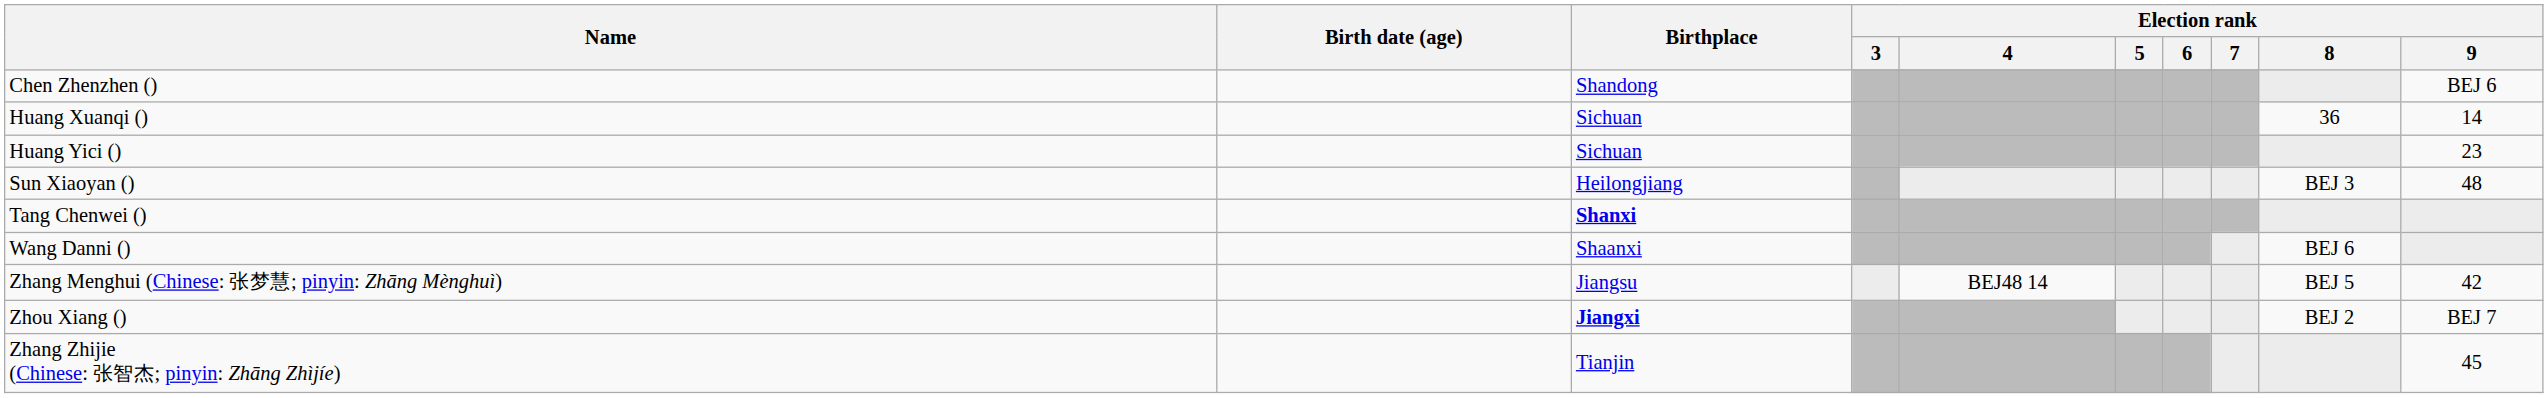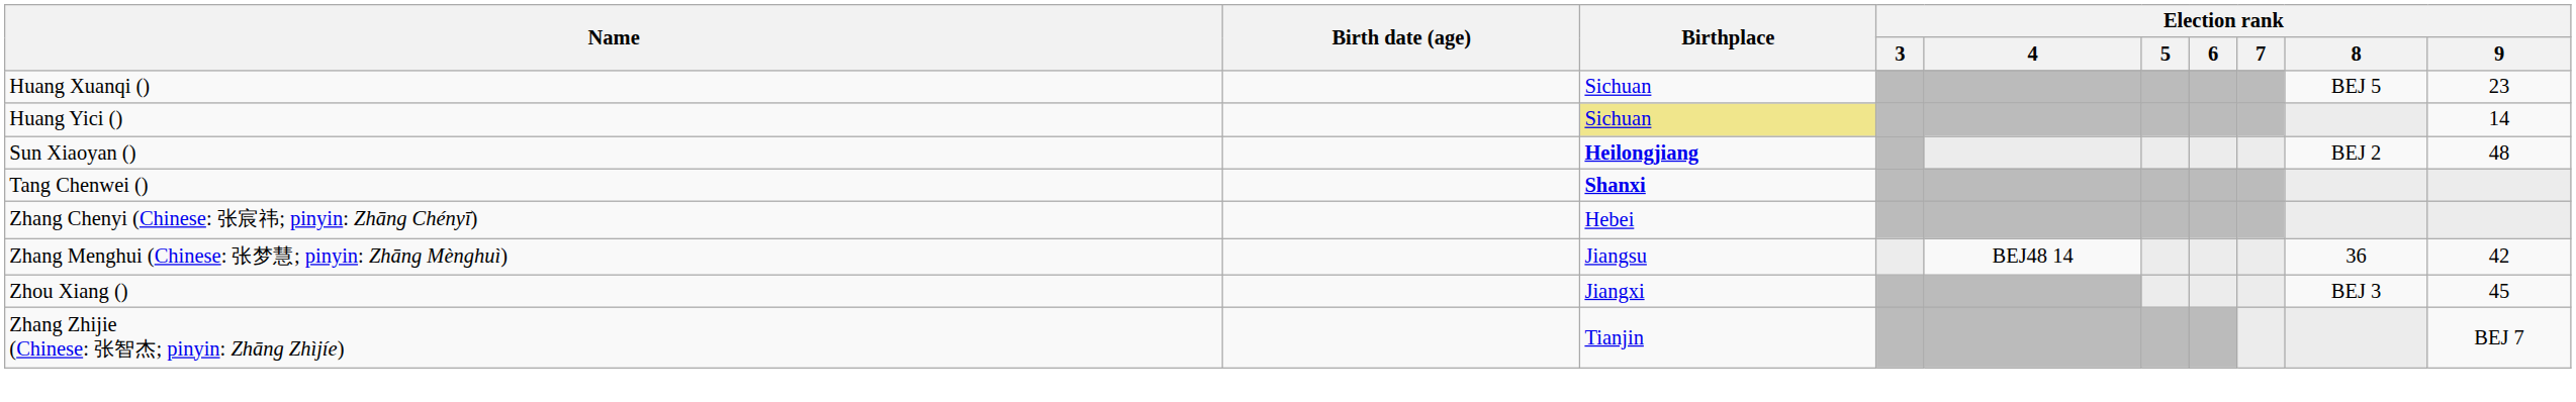- row: Chen Zhenzhen () | Shandong | BEJ 6
Huang Xuanqi () | Election rank / 8: 36 -> BEJ 5
Huang Xuanqi () | Election rank / 9: 14 -> 23
Huang Yici () | Birthplace: no background -> khaki background
Huang Yici () | Election rank / 9: 23 -> 14
Sun Xiaoyan () | Birthplace: normal -> bold
Sun Xiaoyan () | Election rank / 8: BEJ 3 -> BEJ 2
- row: Wang Danni () | Shaanxi | BEJ 6
+ row: Zhang Chenyi (Chinese: 张宸祎; pinyin: Zhāng Chényī) | Hebei
Zhang Menghui (Chinese: 张梦慧; pinyin: Zhāng Mènghuì) | Election rank / 8: BEJ 5 -> 36
Zhou Xiang () | Birthplace: bold -> normal
Zhou Xiang () | Election rank / 8: BEJ 2 -> BEJ 3
Zhou Xiang () | Election rank / 9: BEJ 7 -> 45
Zhang Zhijie (Chinese: 张智杰; pinyin: Zhāng Zhìjíe) | Election rank / 9: 45 -> BEJ 7
